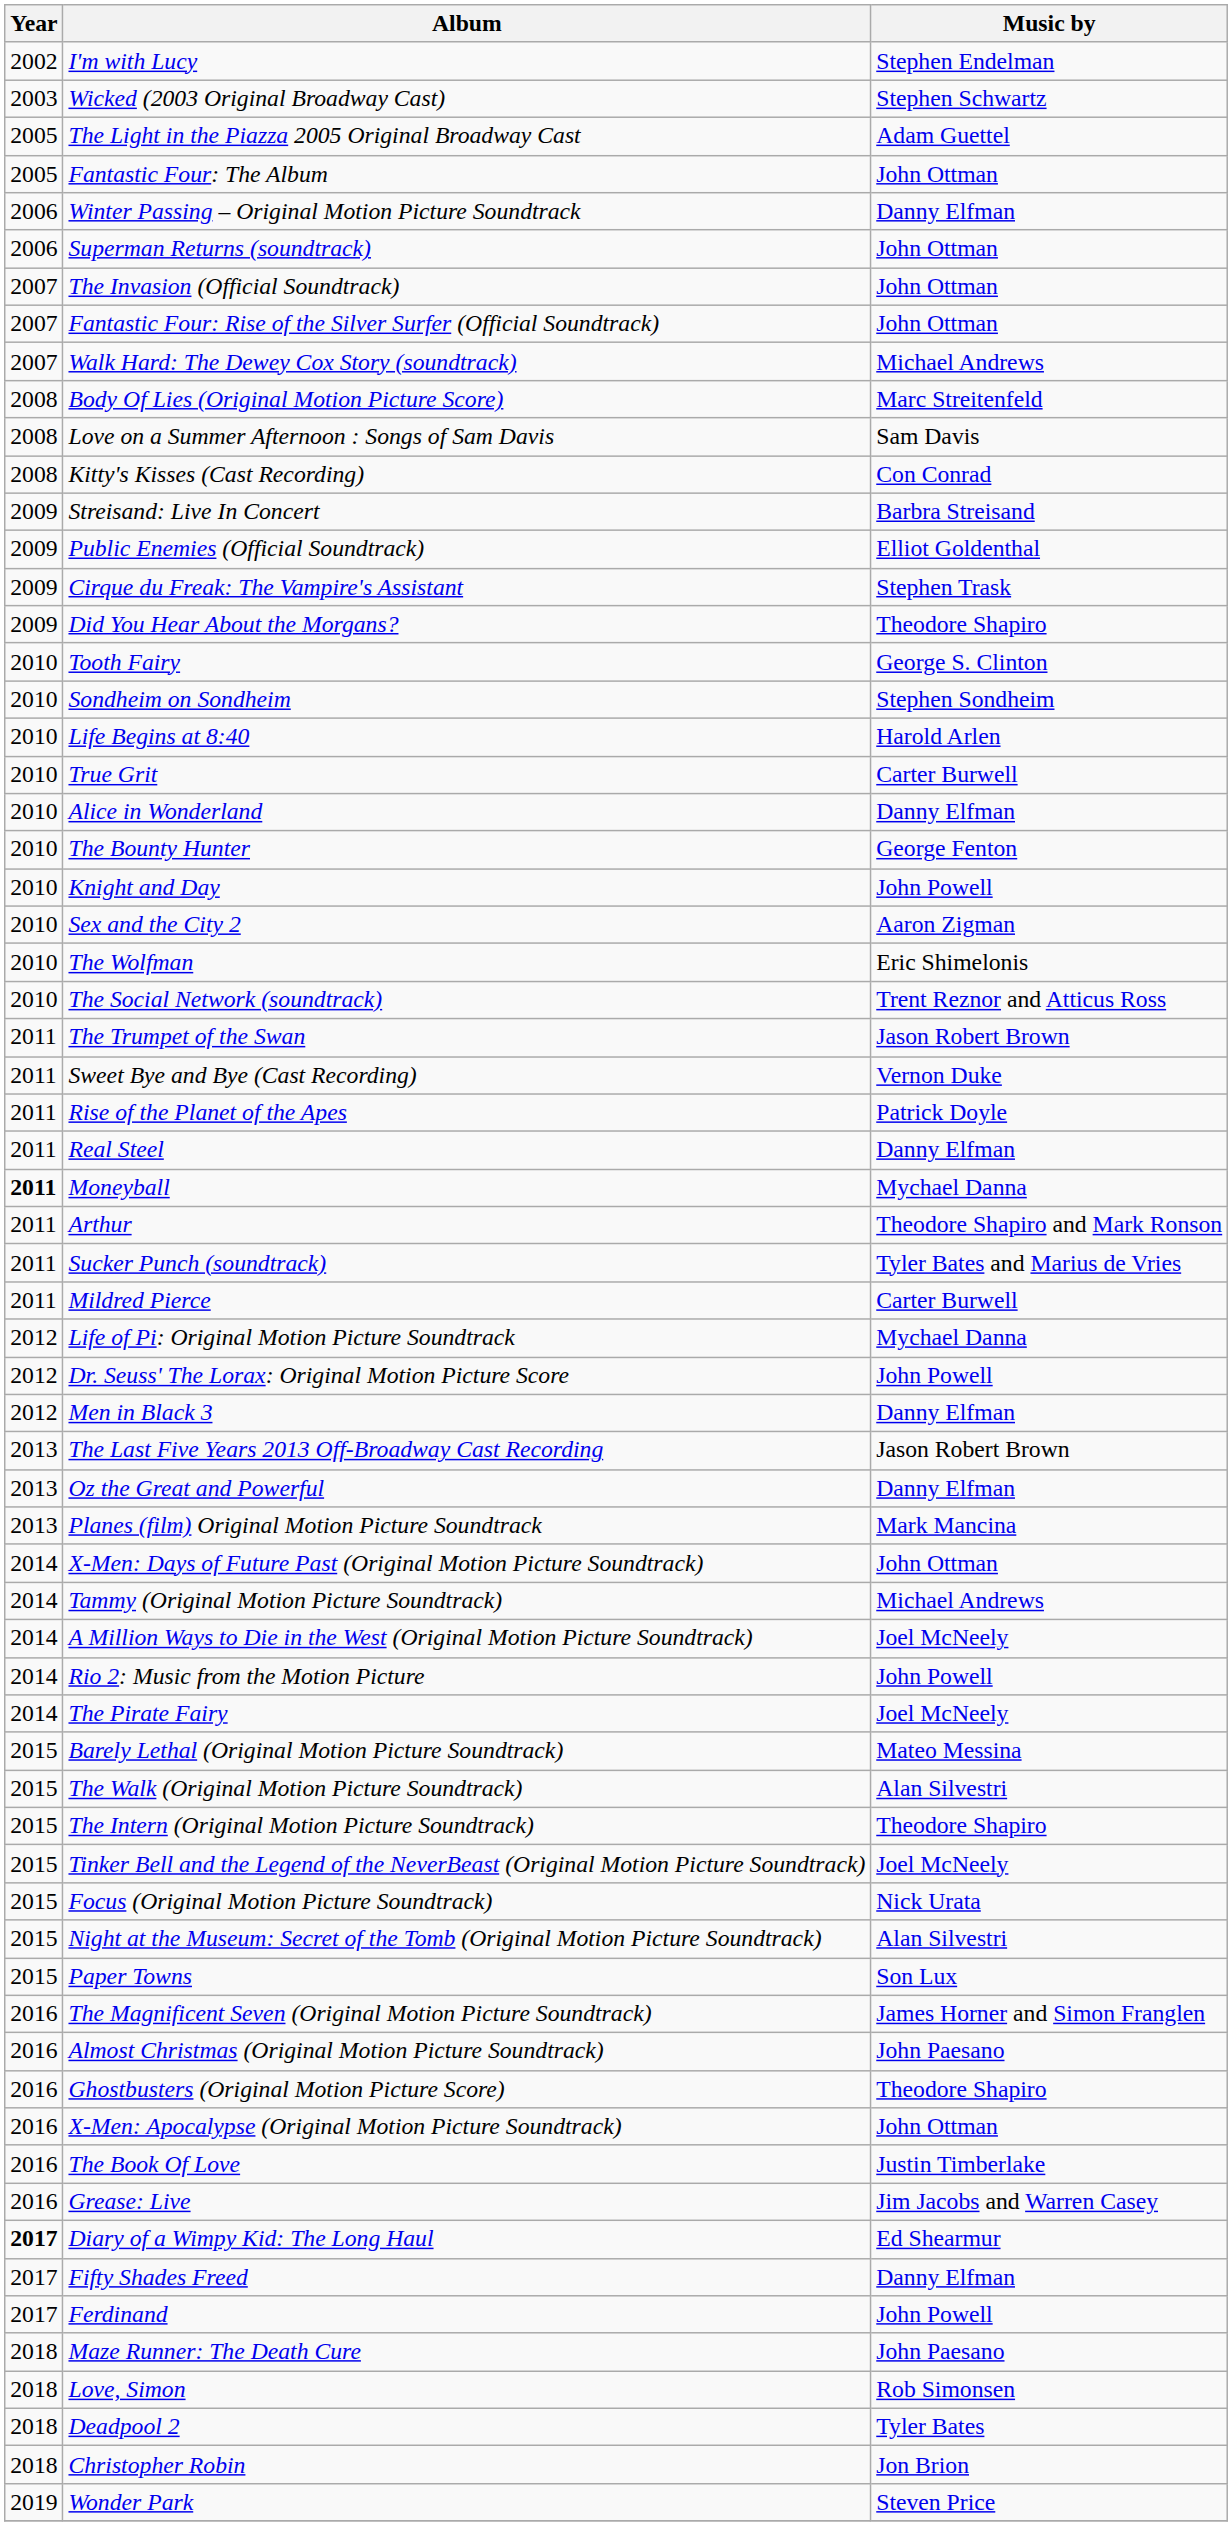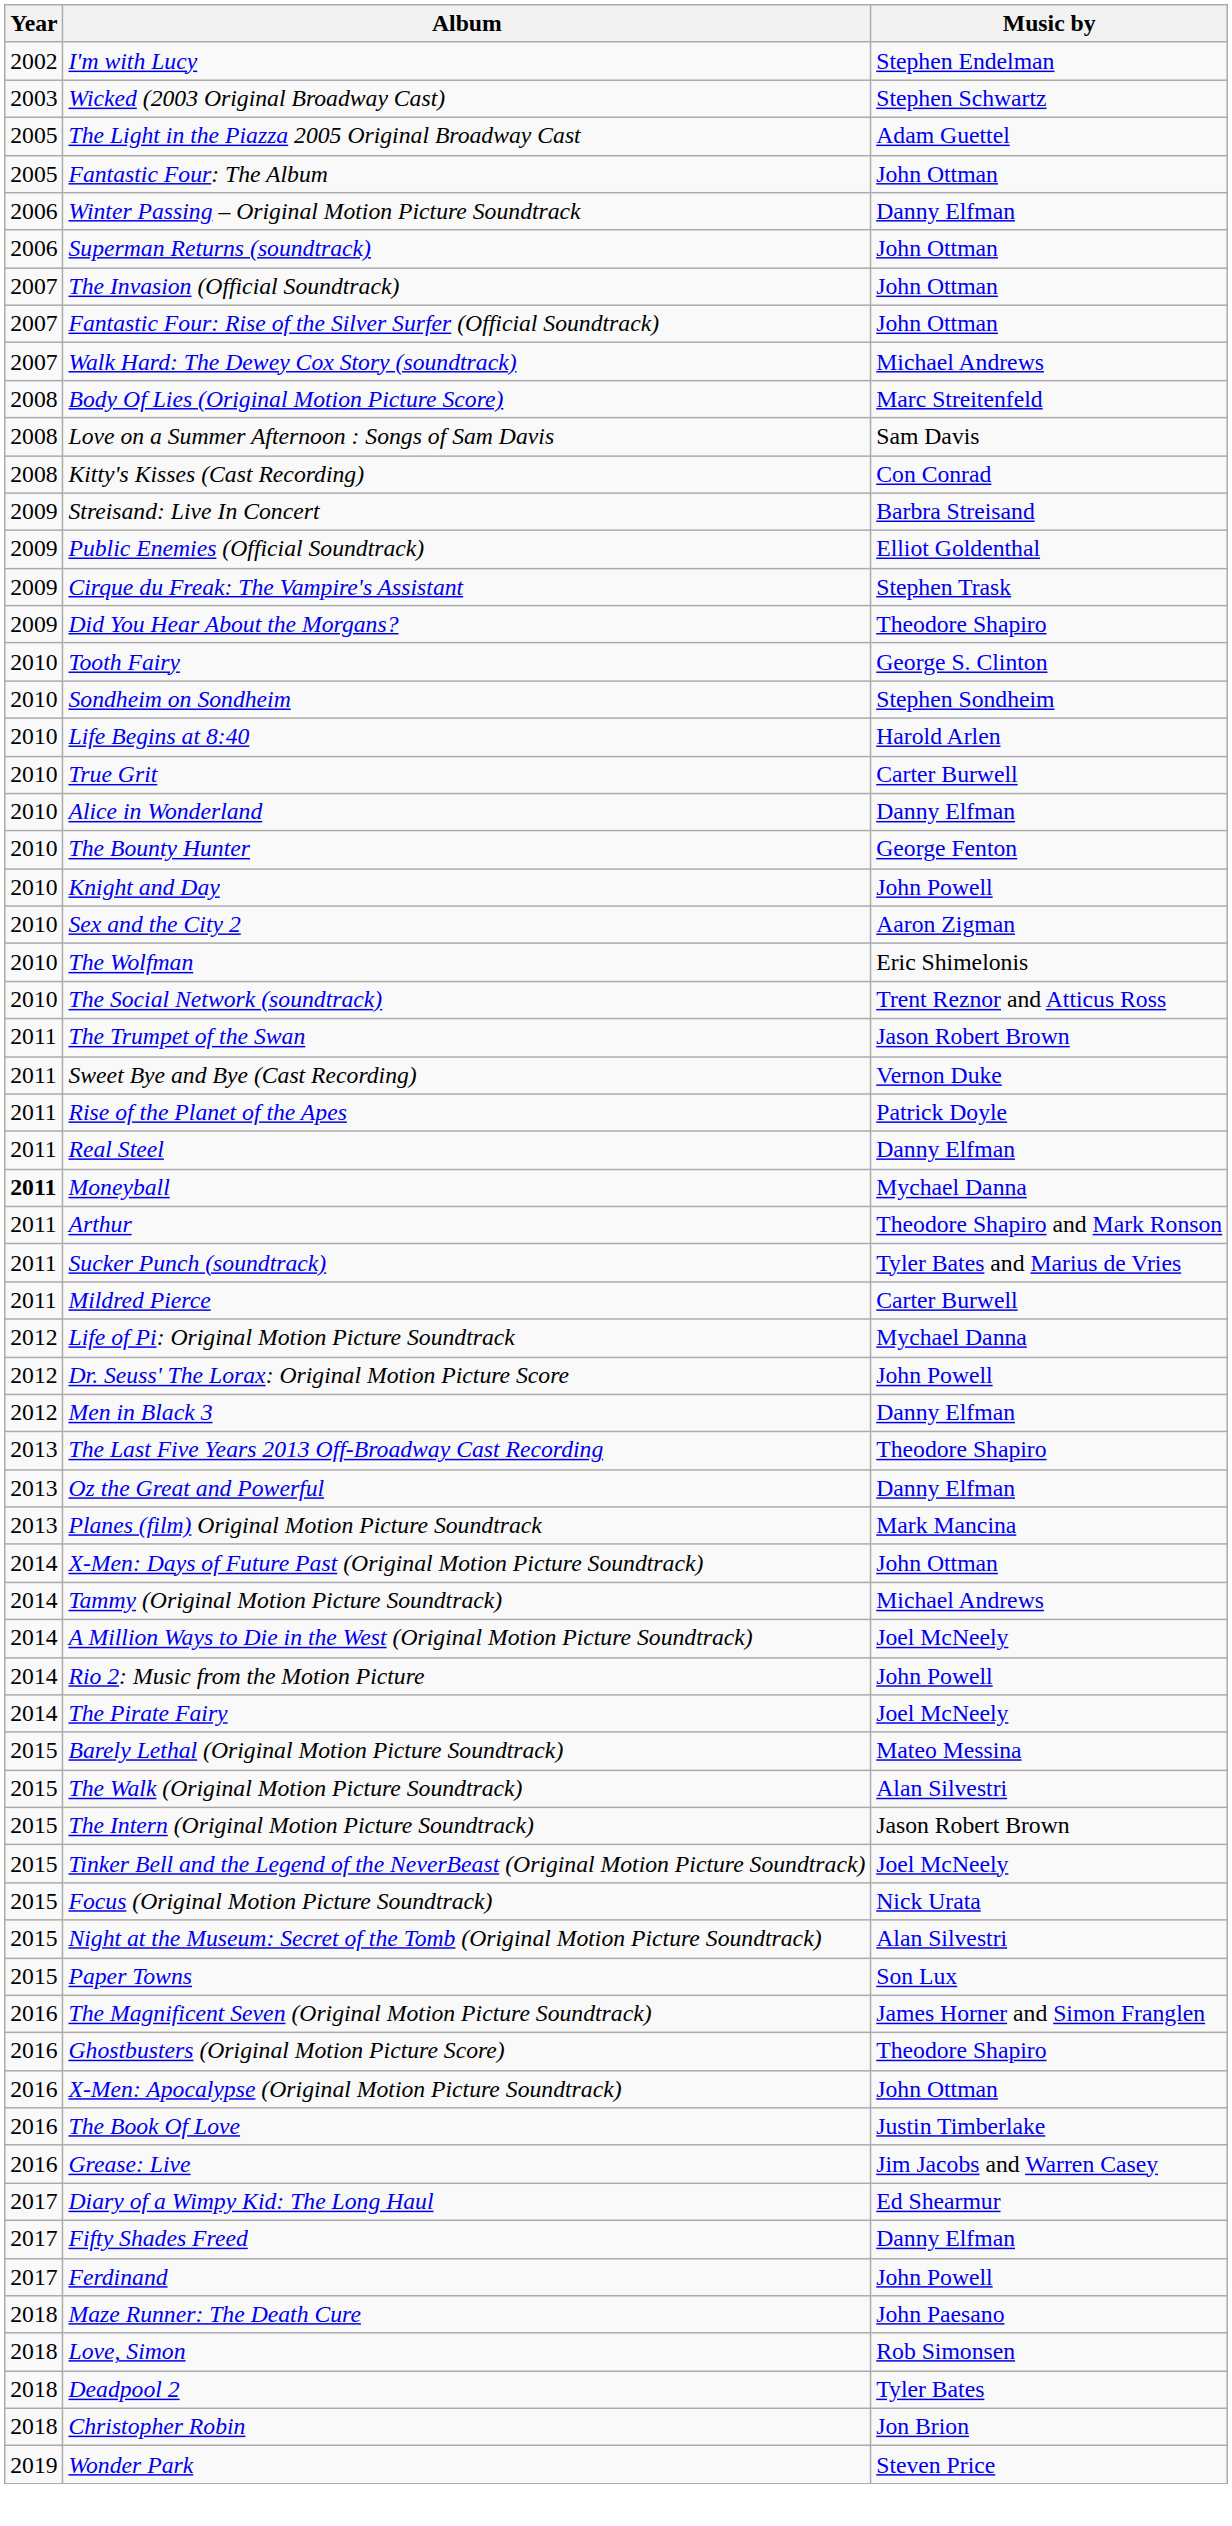The Last Five Years 2013 Off-Broadway Cast Recording | Music by: Jason Robert Brown -> Theodore Shapiro
The Intern (Original Motion Picture Soundtrack) | Music by: Theodore Shapiro -> Jason Robert Brown
- row: 2016 | Almost Christmas (Original Motion Picture Soundtrack) | John Paesano
Diary of a Wimpy Kid: The Long Haul | Year: bold -> normal
